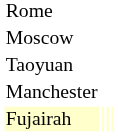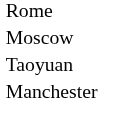- row: Fujairah
